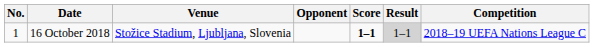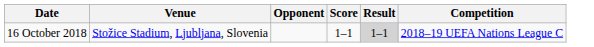- column: No. | 1
16 October 2018 | Score: bold -> normal
